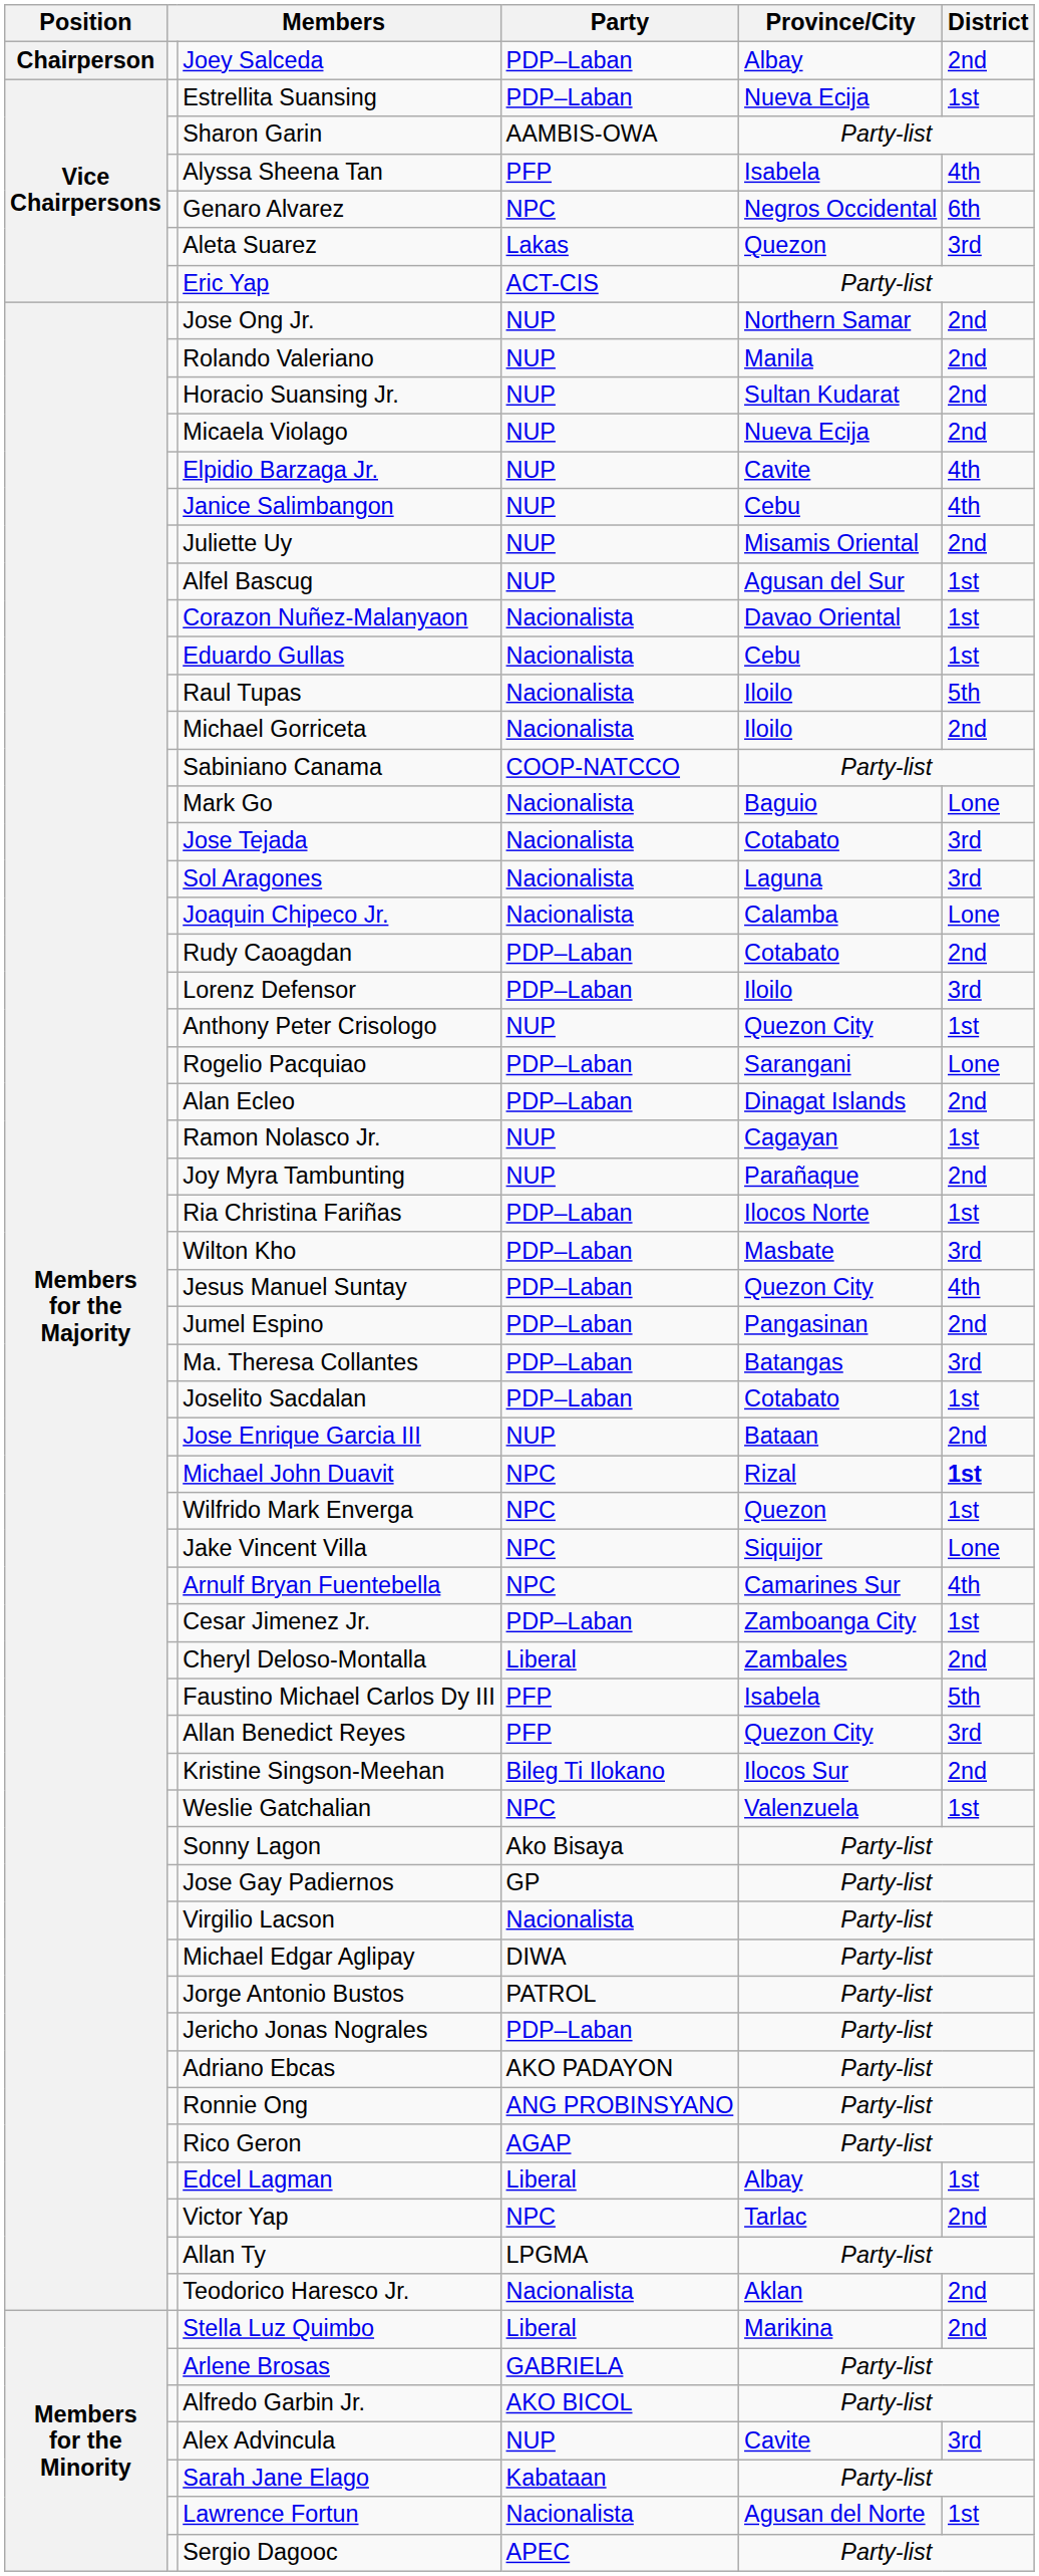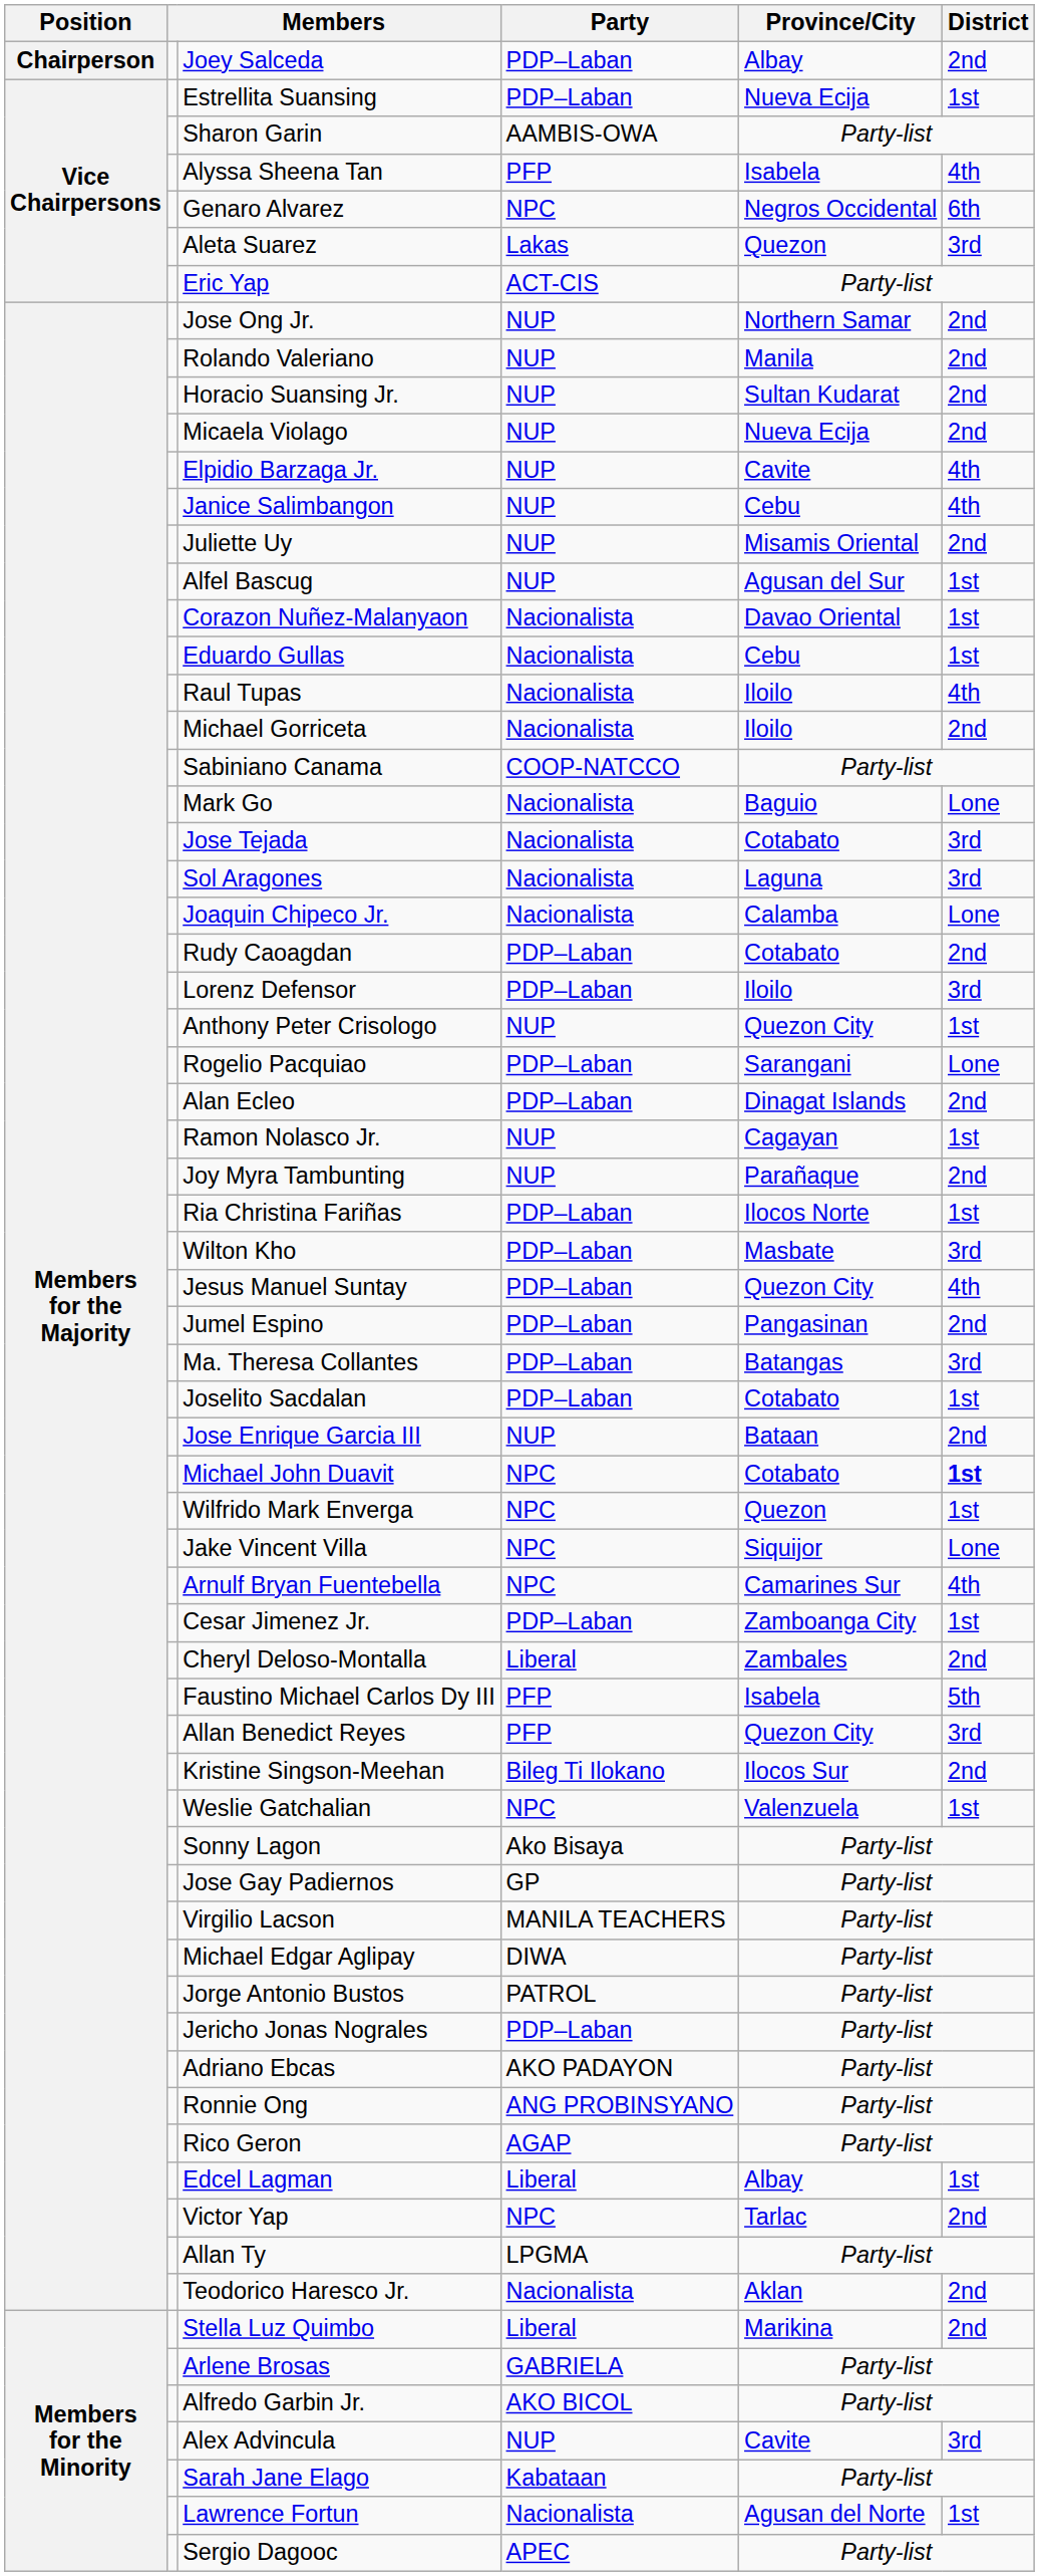Raul Tupas | District: 5th -> 4th
Michael John Duavit | Province/City: Rizal -> Cotabato
Virgilio Lacson | Party: Nacionalista -> MANILA TEACHERS
